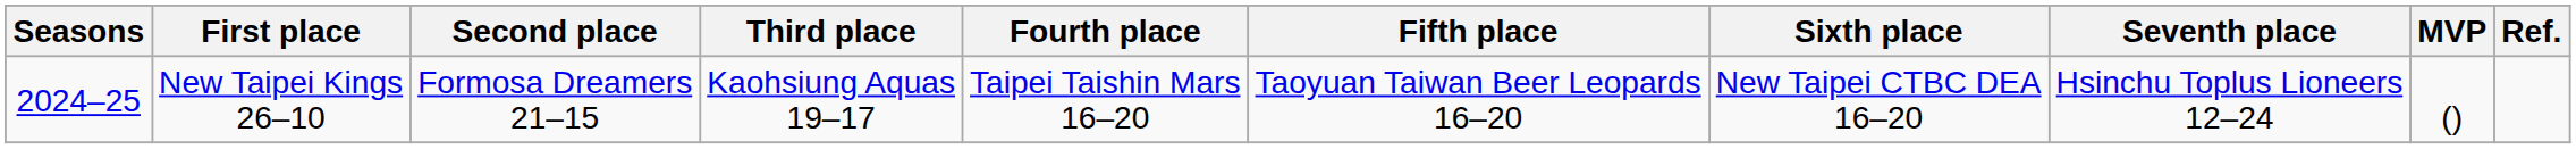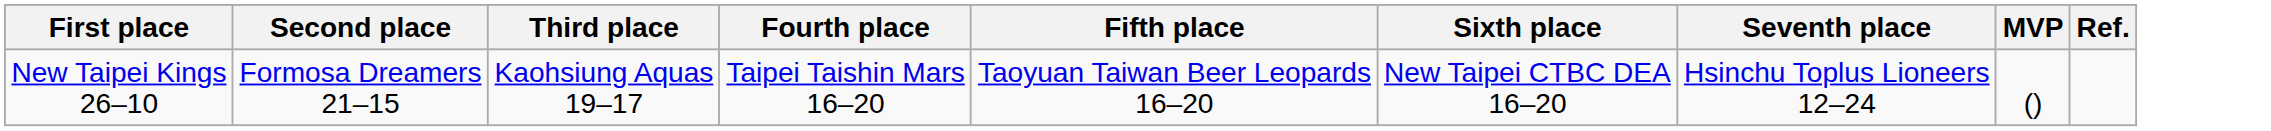- column: Seasons | 2024–25
